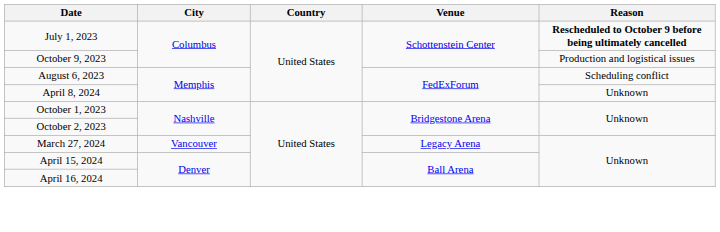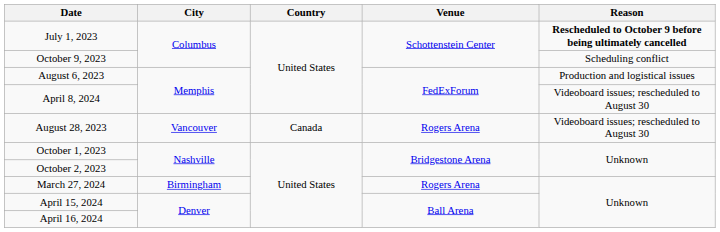October 9, 2023 | Reason: Production and logistical issues -> Scheduling conflict
August 6, 2023 | Reason: Scheduling conflict -> Production and logistical issues
April 8, 2024 | Reason: Unknown -> Videoboard issues; rescheduled to August 30
+ row: August 28, 2023 | Vancouver | Canada | Rogers Arena | Videoboard issues; rescheduled to August 30
March 27, 2024 | City: Vancouver -> Birmingham
March 27, 2024 | Venue: Legacy Arena -> Rogers Arena
